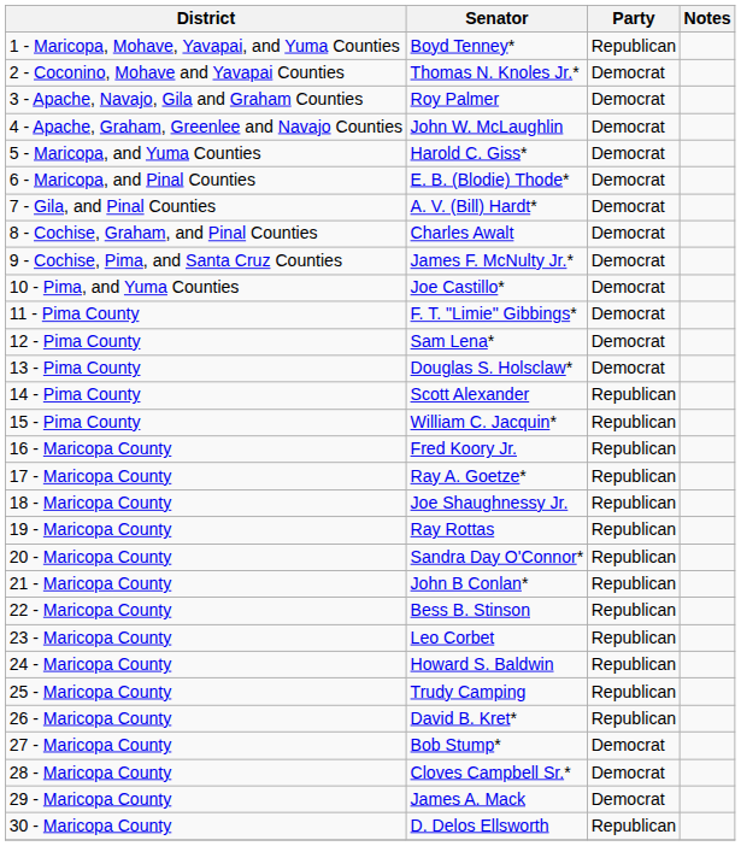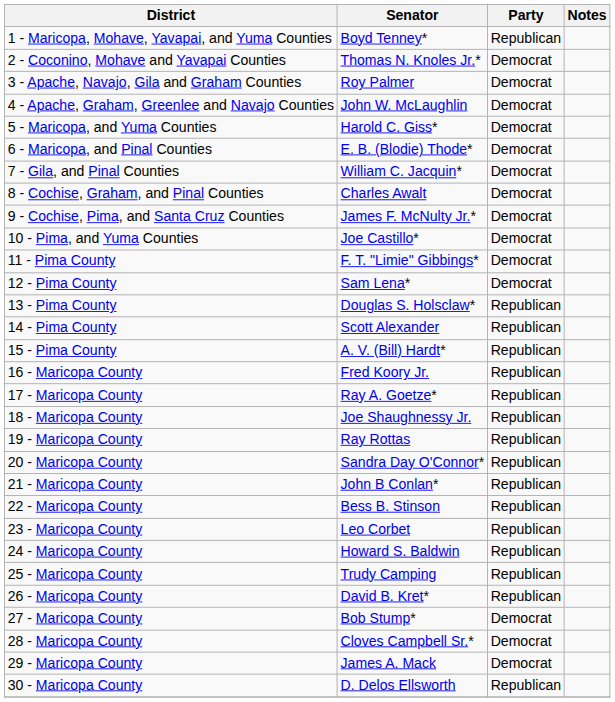7 - Gila, and Pinal Counties | Senator: A. V. (Bill) Hardt* -> William C. Jacquin*
13 - Pima County | Party: Democrat -> Republican
15 - Pima County | Senator: William C. Jacquin* -> A. V. (Bill) Hardt*
